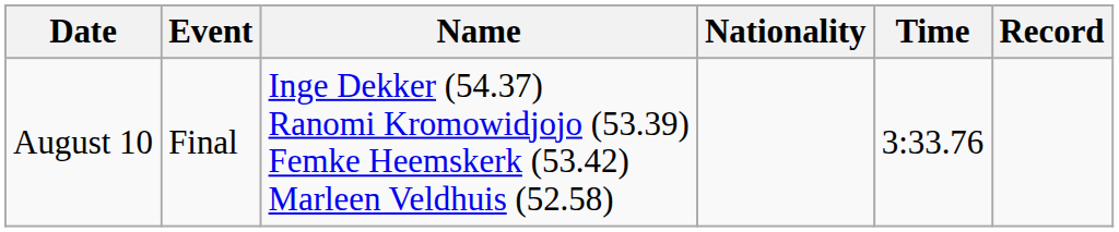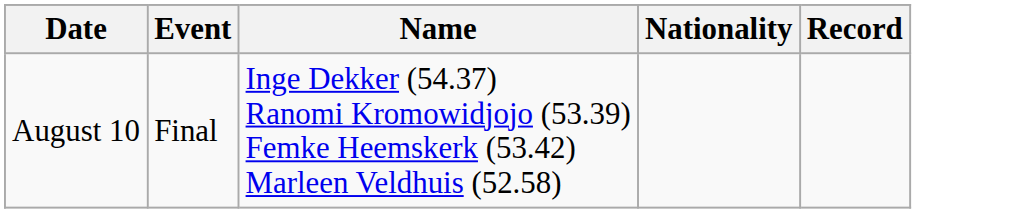- column: Time | 3:33.76
